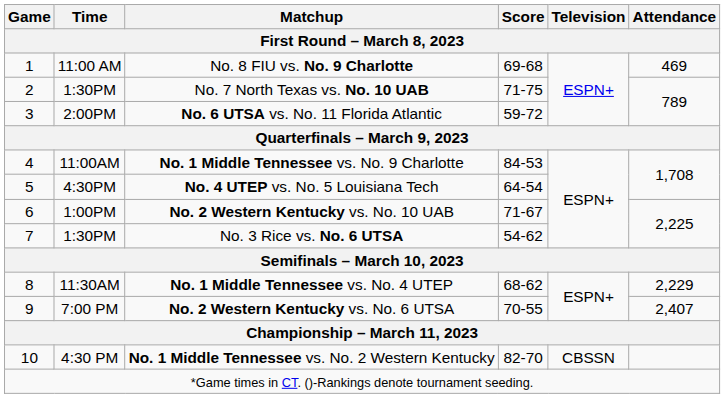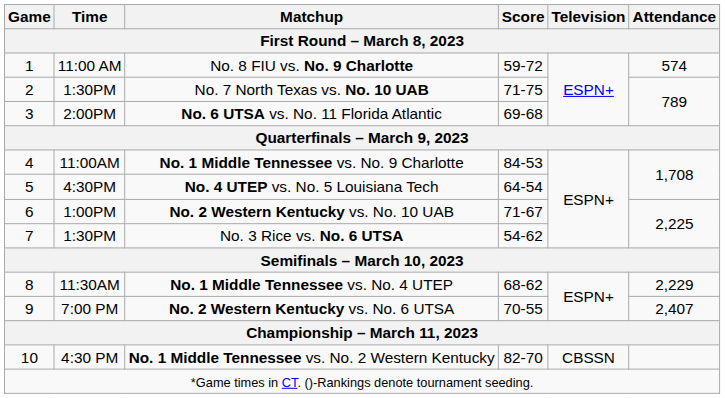No. 8 FIU vs. No. 9 Charlotte | Score: 69-68 -> 59-72
No. 8 FIU vs. No. 9 Charlotte | Attendance: 469 -> 574
No. 6 UTSA vs. No. 11 Florida Atlantic | Score: 59-72 -> 69-68
